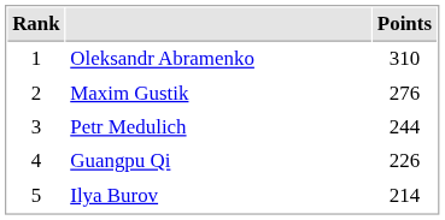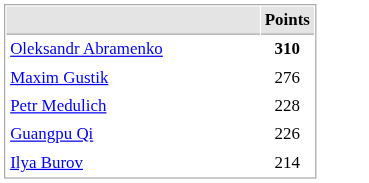- column: Rank | 1 | 2 | 3 | 4 | 5
Oleksandr Abramenko | Points: normal -> bold
Petr Medulich | Points: 244 -> 228
